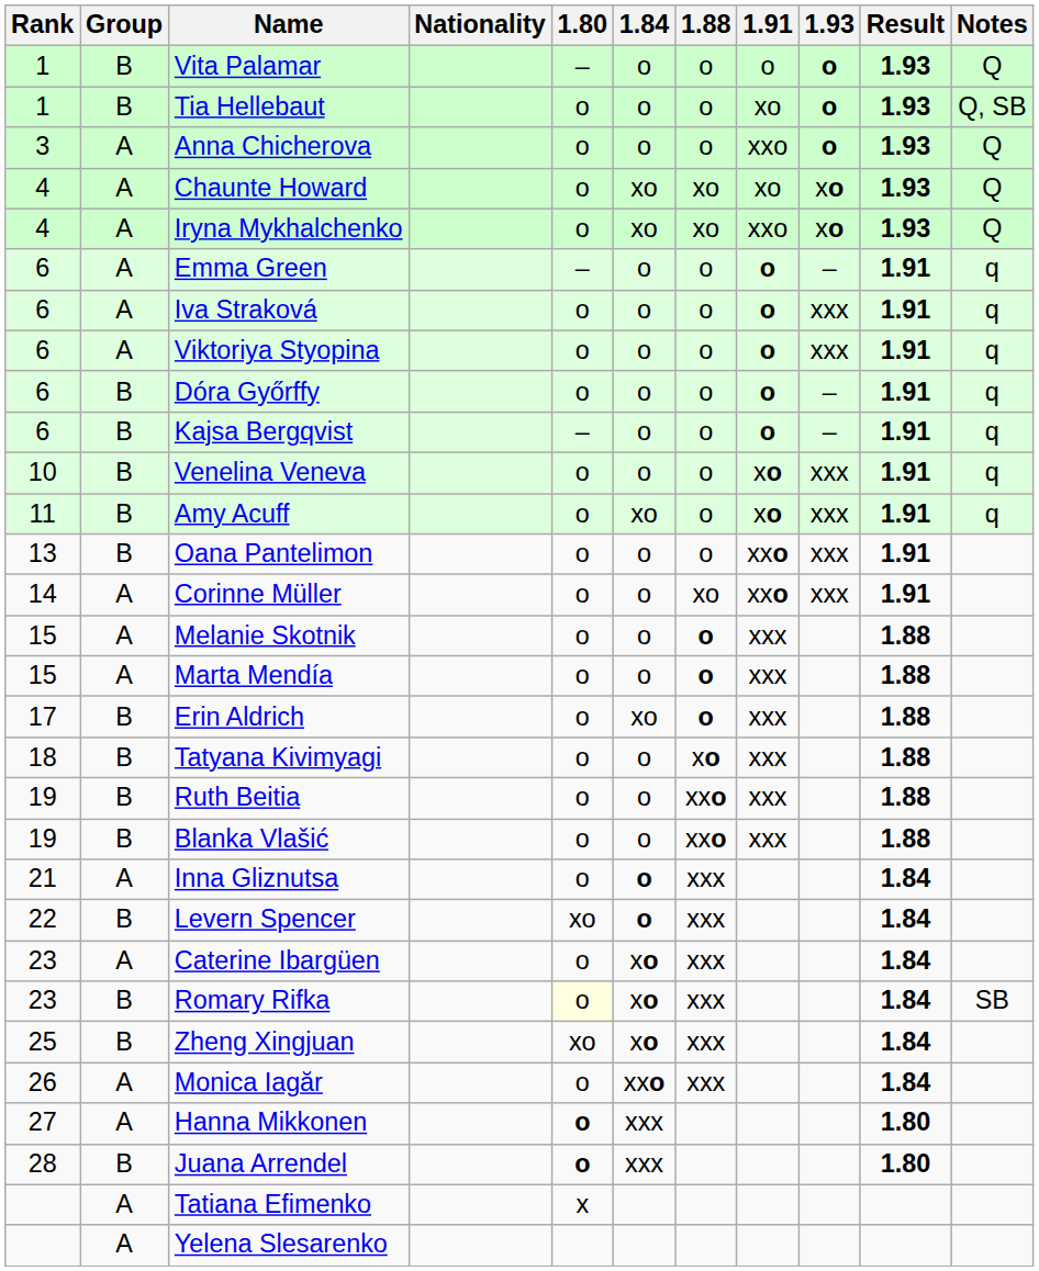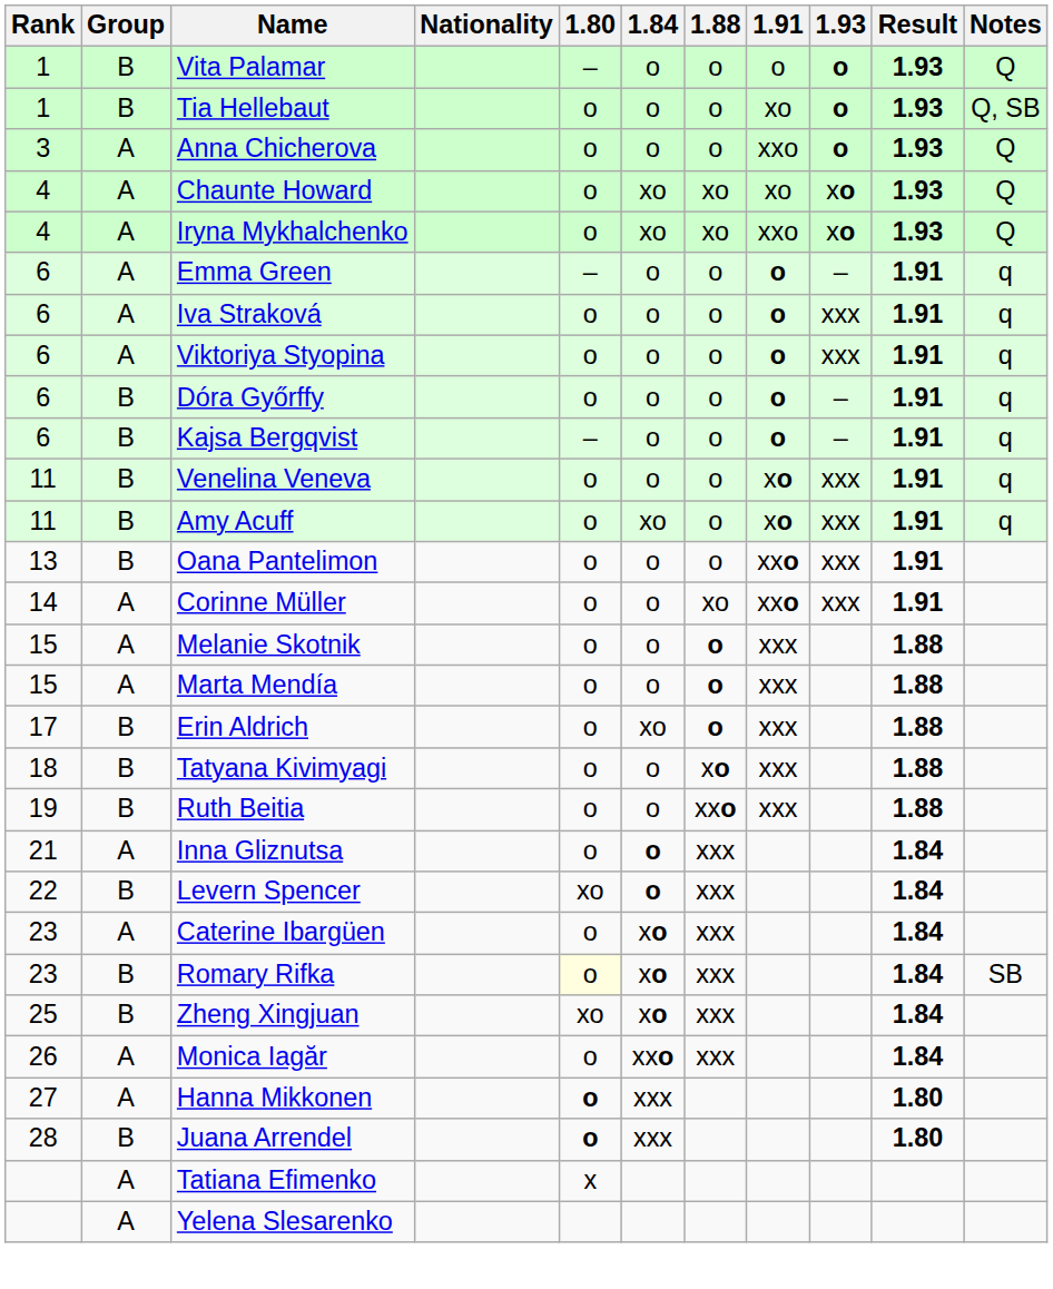Venelina Veneva | Rank: 10 -> 11
- row: 19 | B | Blanka Vlašić | o | o | xxo | xxx | 1.88
